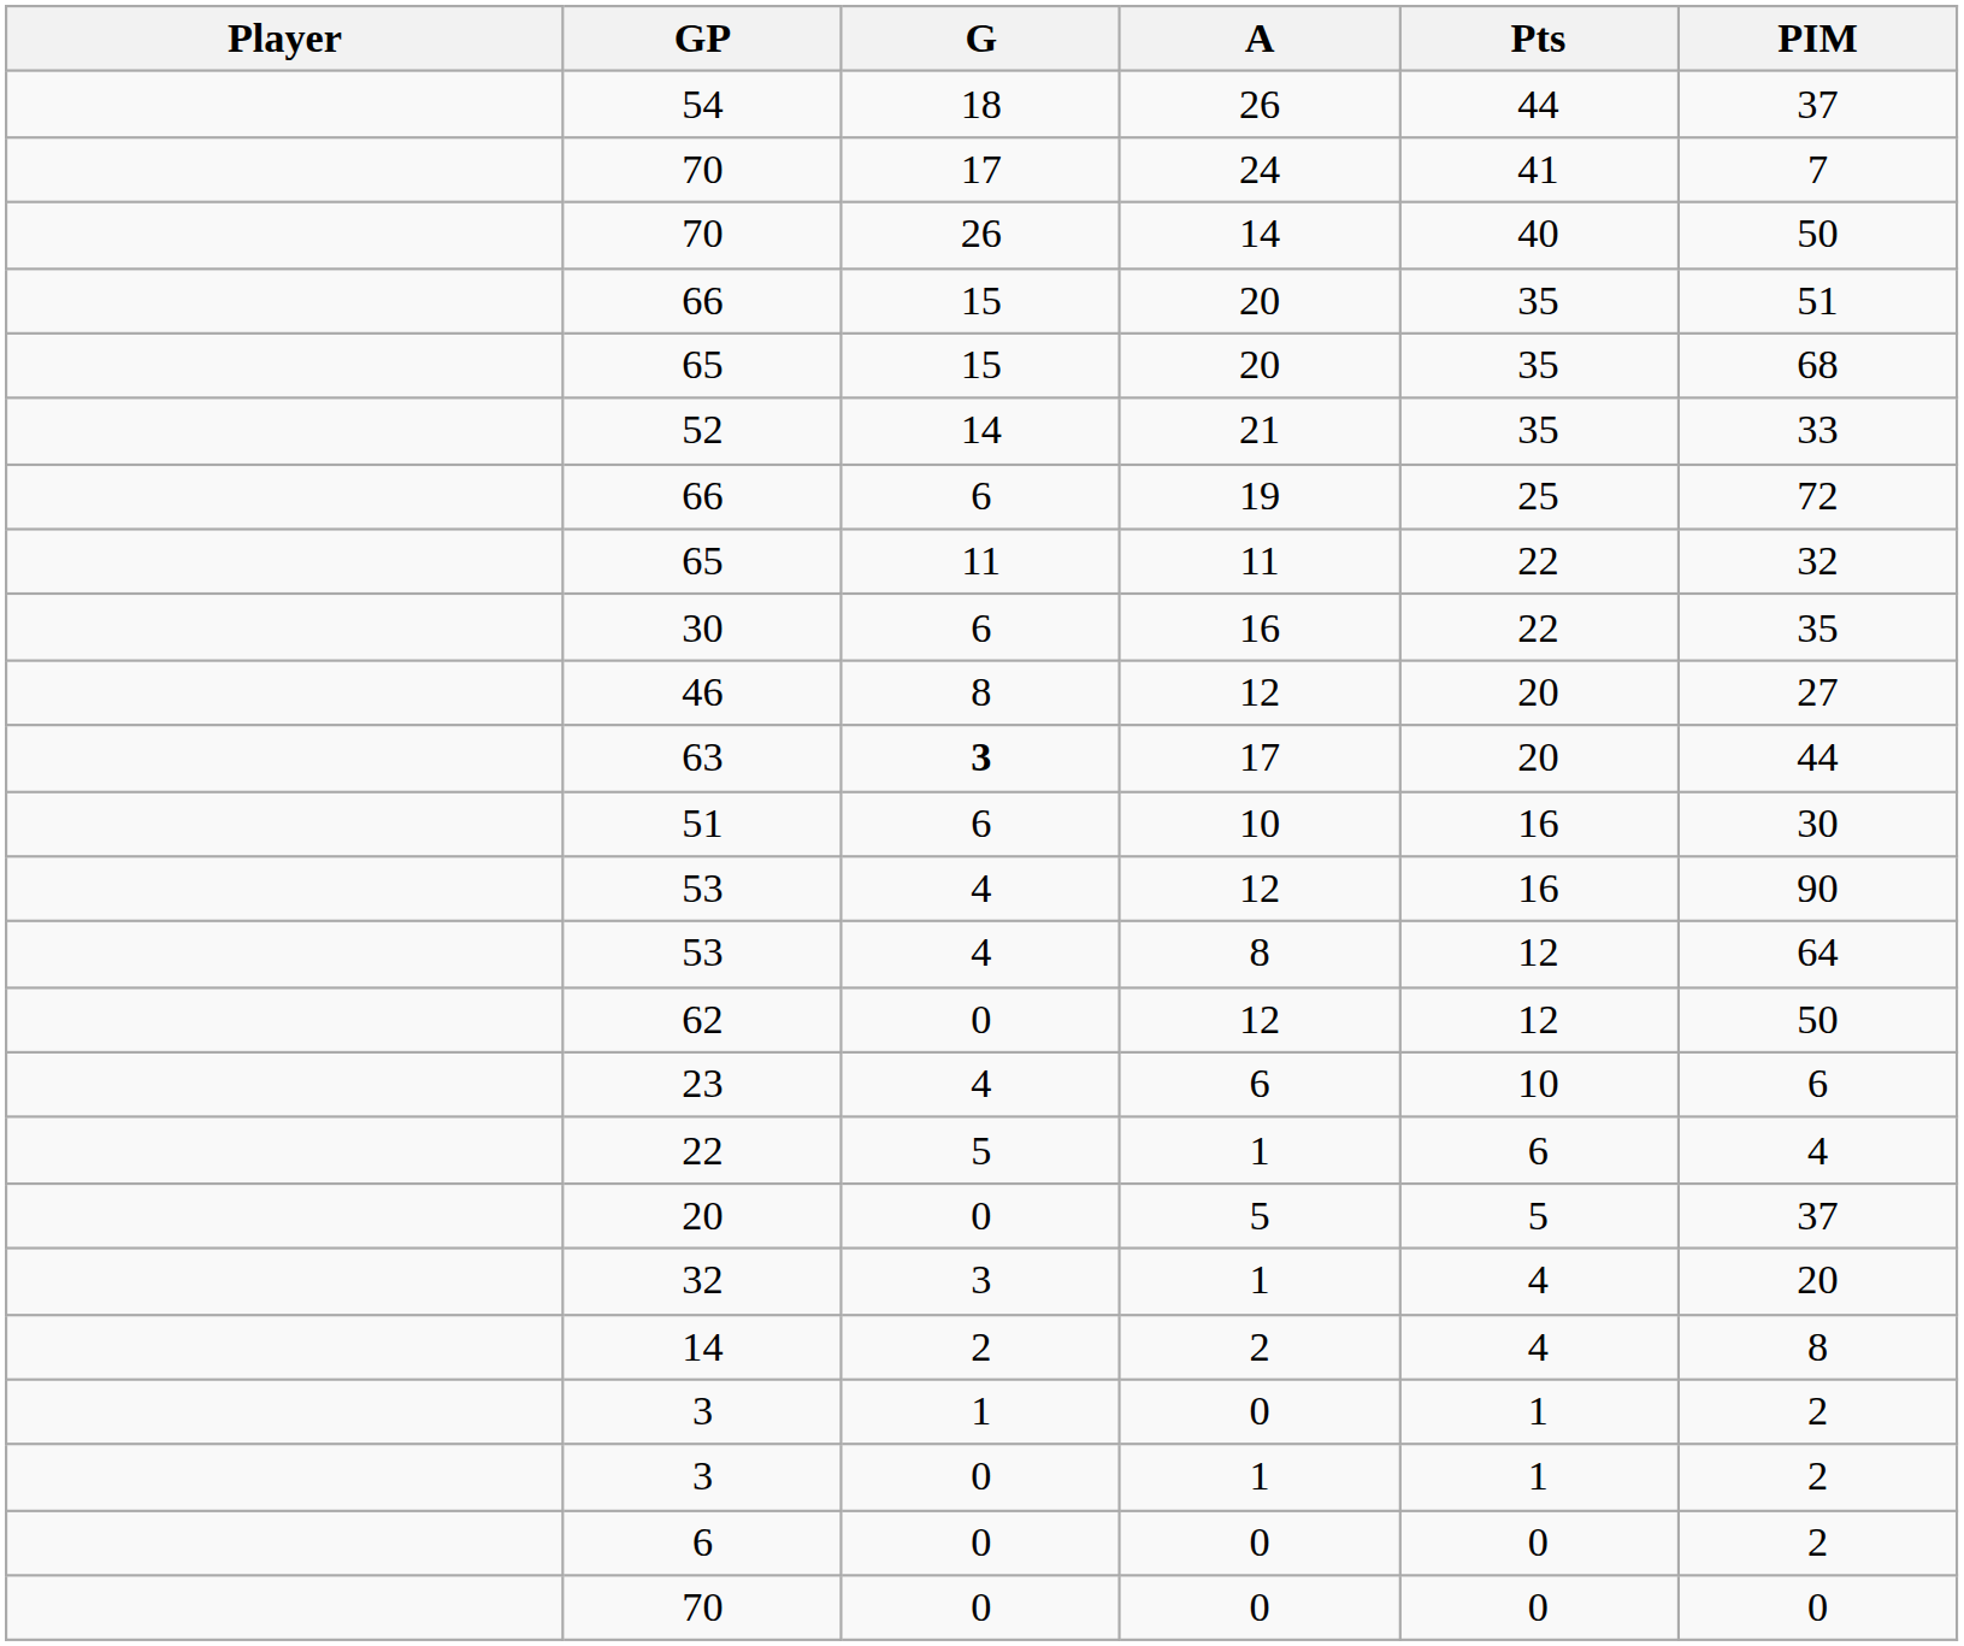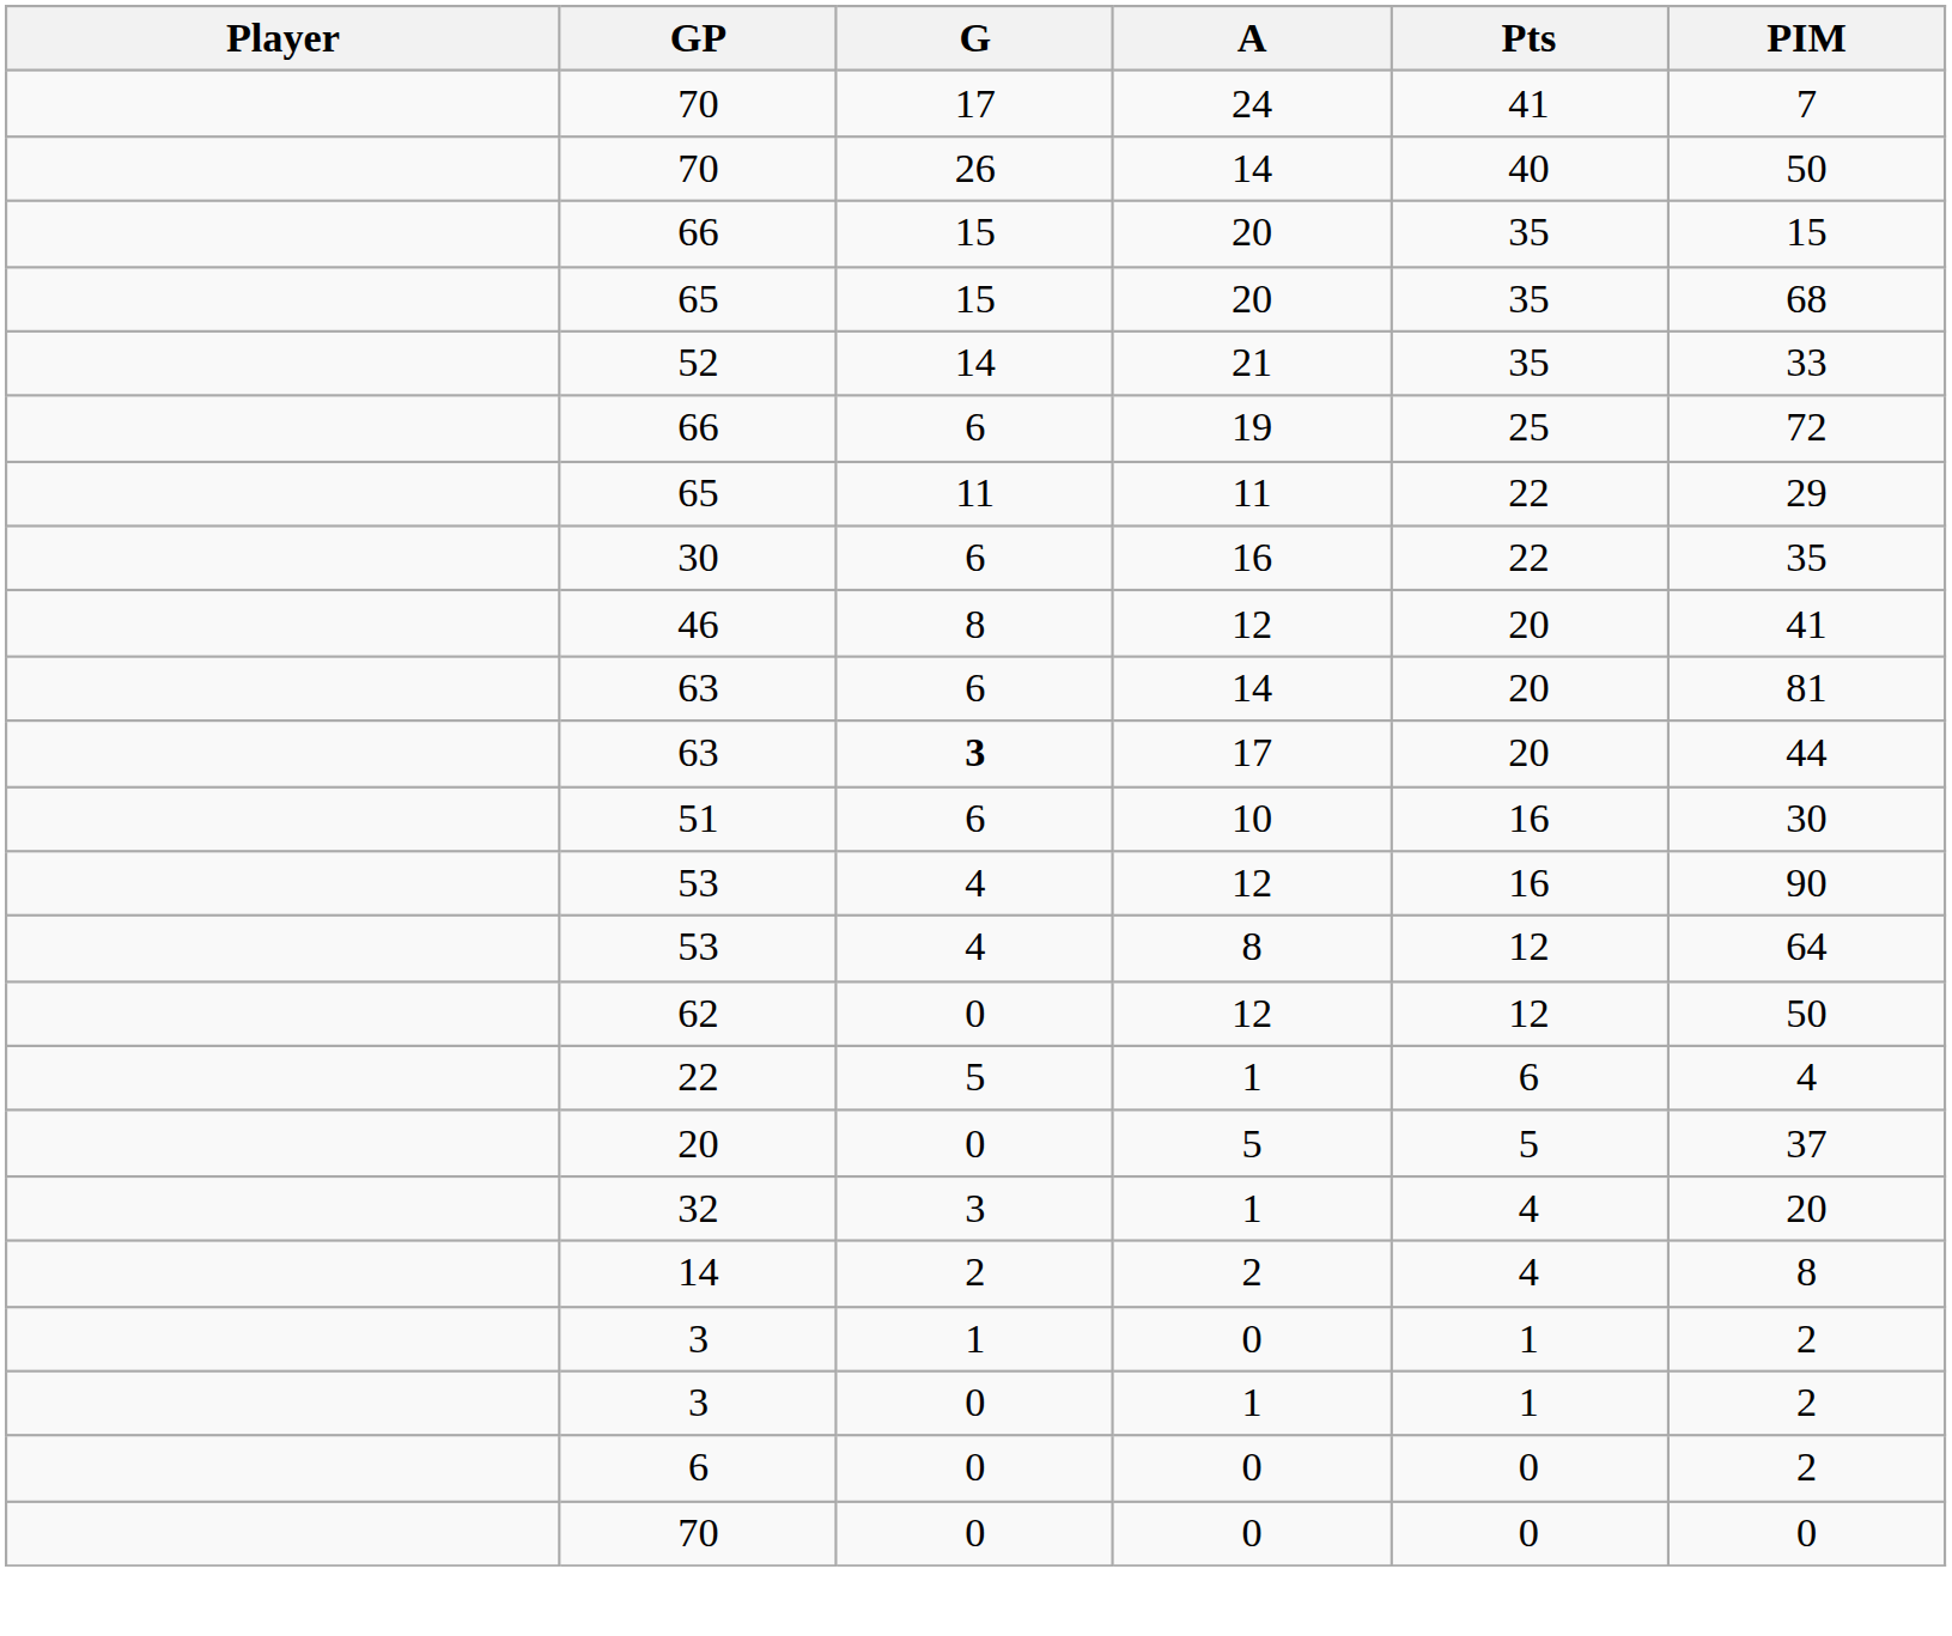- row: 54 | 18 | 26 | 44 | 37
66 / 20 | PIM: 51 -> 15
65 / 11 | PIM: 32 -> 29
46 | PIM: 27 -> 41
+ row: 63 | 6 | 14 | 20 | 81
- row: 23 | 4 | 6 | 10 | 6
